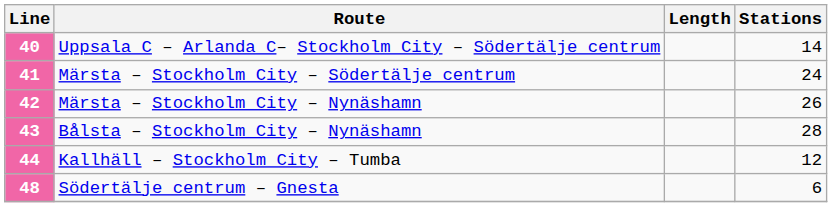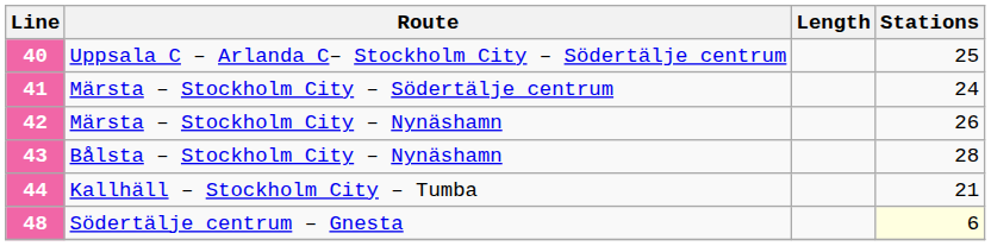Uppsala C – Arlanda C– Stockholm City – Södertälje centrum | Stations: 14 -> 25
Kallhäll – Stockholm City – Tumba | Stations: 12 -> 21
Södertälje centrum – Gnesta | Stations: no background -> lightyellow background
